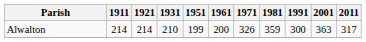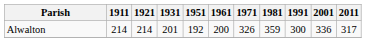Alwalton | 1931: 210 -> 201
Alwalton | 1951: 199 -> 192
Alwalton | 2001: 363 -> 336
